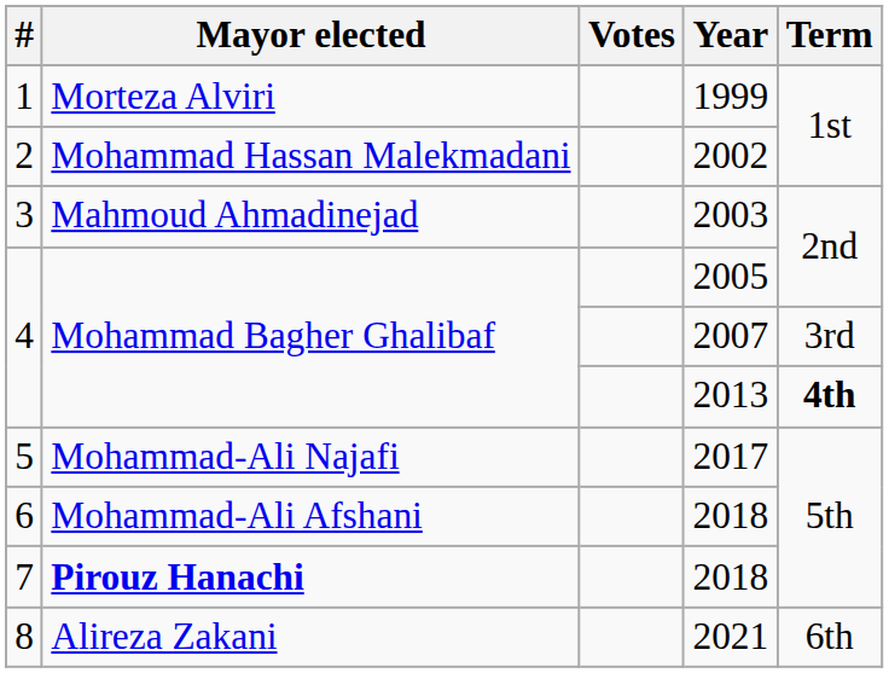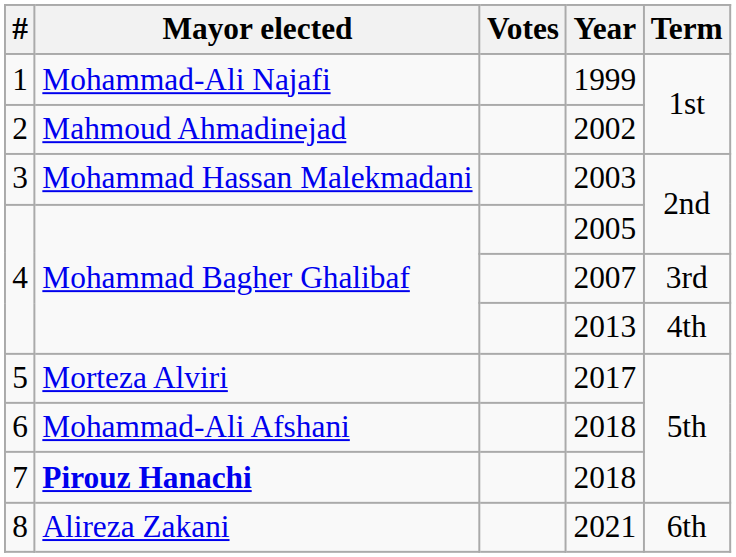1999 | Mayor elected: Morteza Alviri -> Mohammad-Ali Najafi
2002 | Mayor elected: Mohammad Hassan Malekmadani -> Mahmoud Ahmadinejad
2003 | Mayor elected: Mahmoud Ahmadinejad -> Mohammad Hassan Malekmadani
2013 | Term: bold -> normal
2017 | Mayor elected: Mohammad-Ali Najafi -> Morteza Alviri
